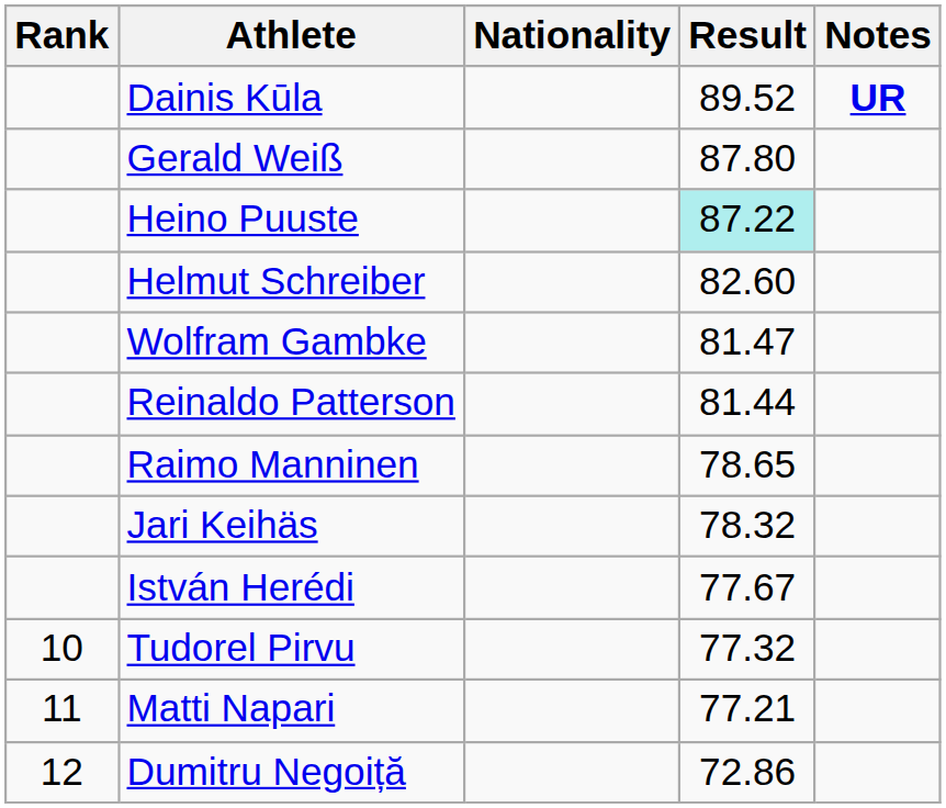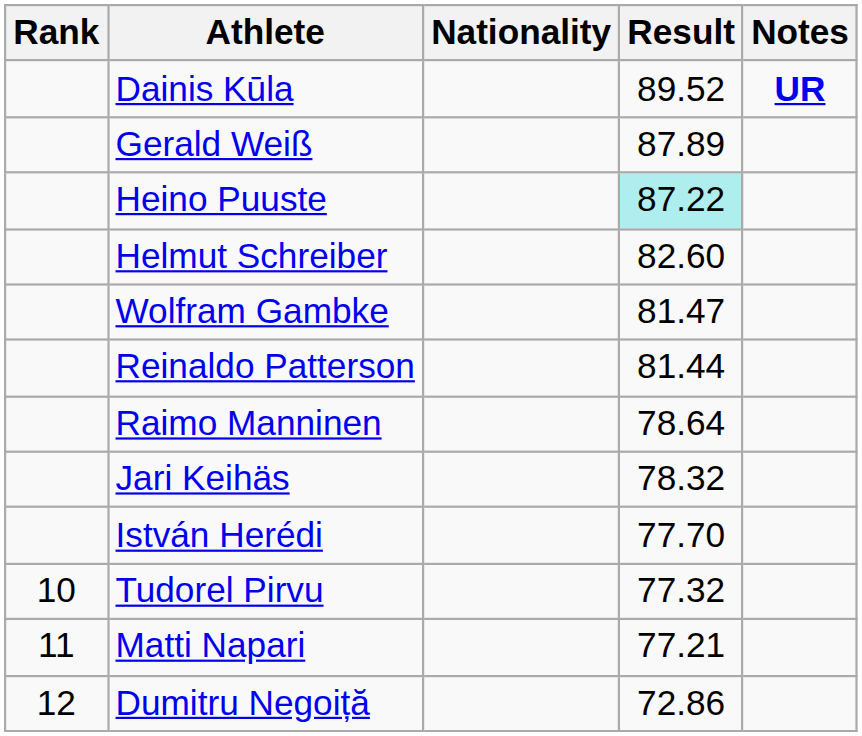Gerald Weiß | Result: 87.80 -> 87.89
Raimo Manninen | Result: 78.65 -> 78.64
István Herédi | Result: 77.67 -> 77.70
